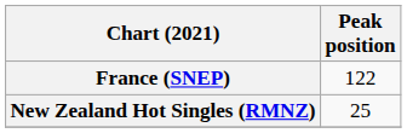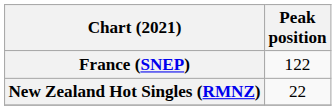New Zealand Hot Singles (RMNZ) | Peak position: 25 -> 22
